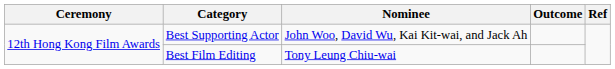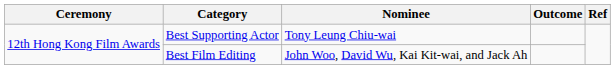Best Supporting Actor | Nominee: John Woo, David Wu, Kai Kit-wai, and Jack Ah -> Tony Leung Chiu-wai
Best Film Editing | Nominee: Tony Leung Chiu-wai -> John Woo, David Wu, Kai Kit-wai, and Jack Ah
